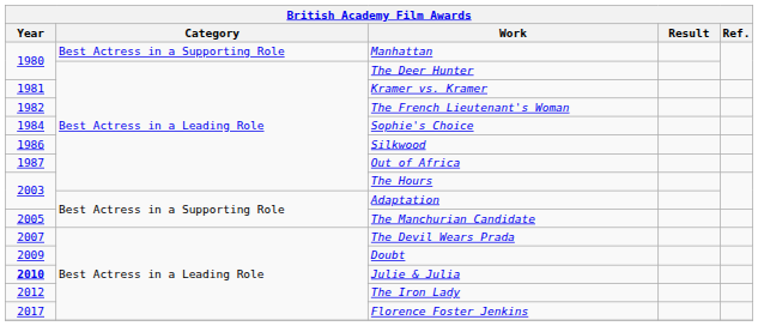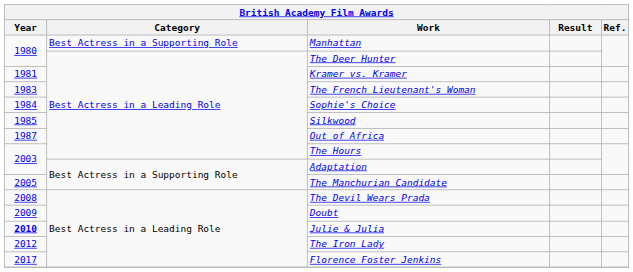The French Lieutenant's Woman | Year: 1982 -> 1983
Silkwood | Year: 1986 -> 1985
The Devil Wears Prada | Year: 2007 -> 2008
